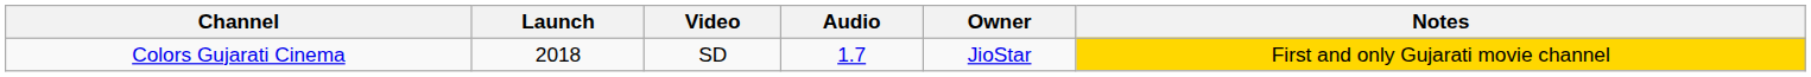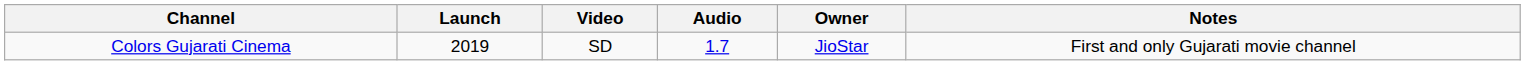Colors Gujarati Cinema | Launch: 2018 -> 2019
Colors Gujarati Cinema | Notes: gold background -> no background
